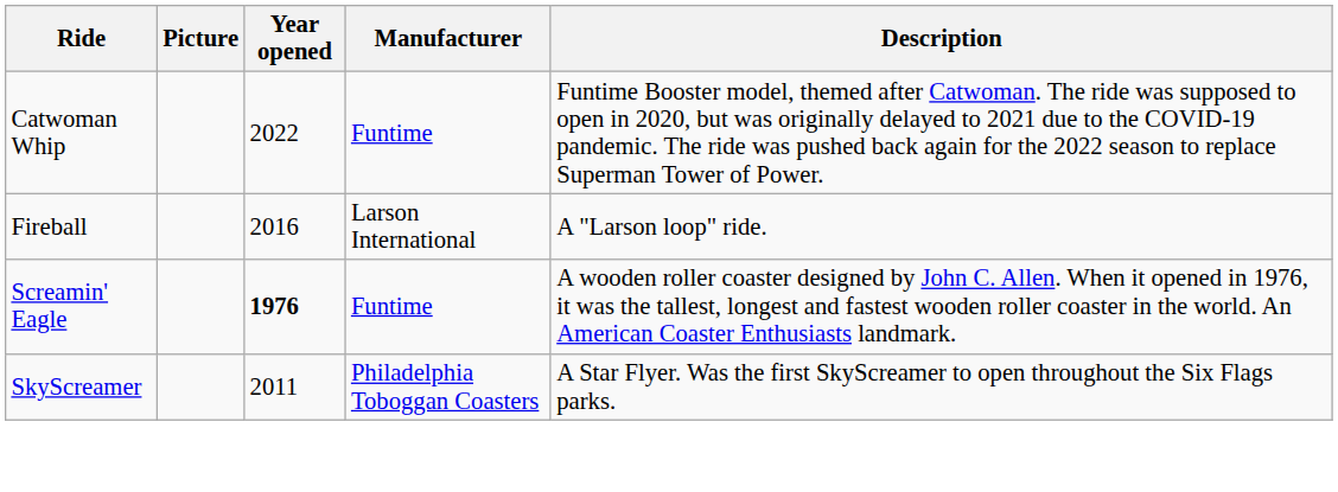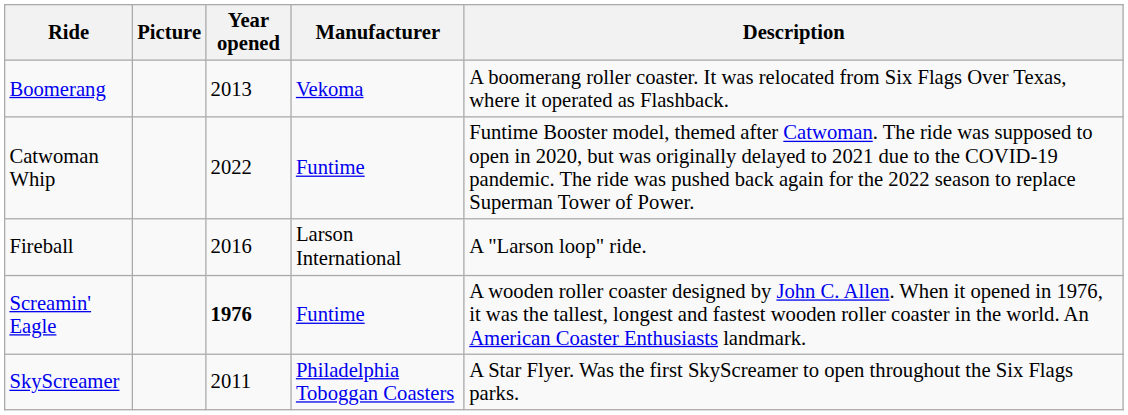+ row: Boomerang | 2013 | Vekoma | A boomerang roller coaster. It was relocated from Six Flags Over Texas, where it operated as Flashback.
